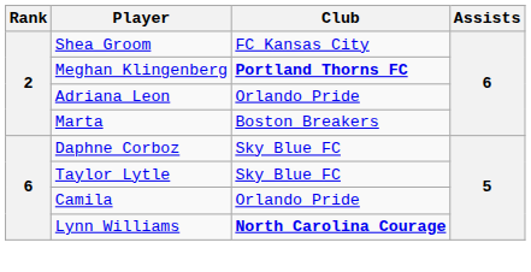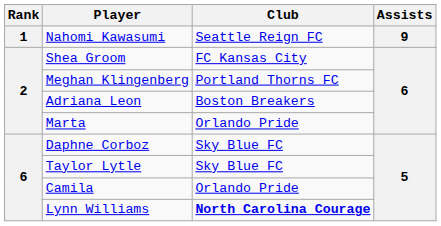+ row: 1 | Nahomi Kawasumi | Seattle Reign FC | 9
Meghan Klingenberg | Club: bold -> normal
Adriana Leon | Club: Orlando Pride -> Boston Breakers
Marta | Club: Boston Breakers -> Orlando Pride
